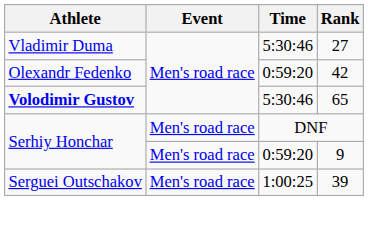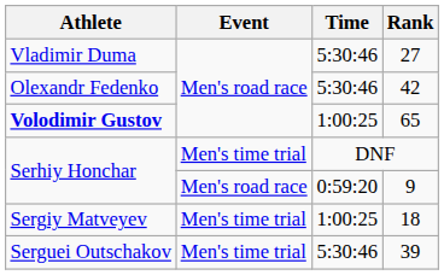42 | Time: 0:59:20 -> 5:30:46
65 | Time: 5:30:46 -> 1:00:25
DNF | Event: Men's road race -> Men's time trial
+ row: Sergiy Matveyev | Men's time trial | 1:00:25 | 18
39 | Event: Men's road race -> Men's time trial
39 | Time: 1:00:25 -> 5:30:46
